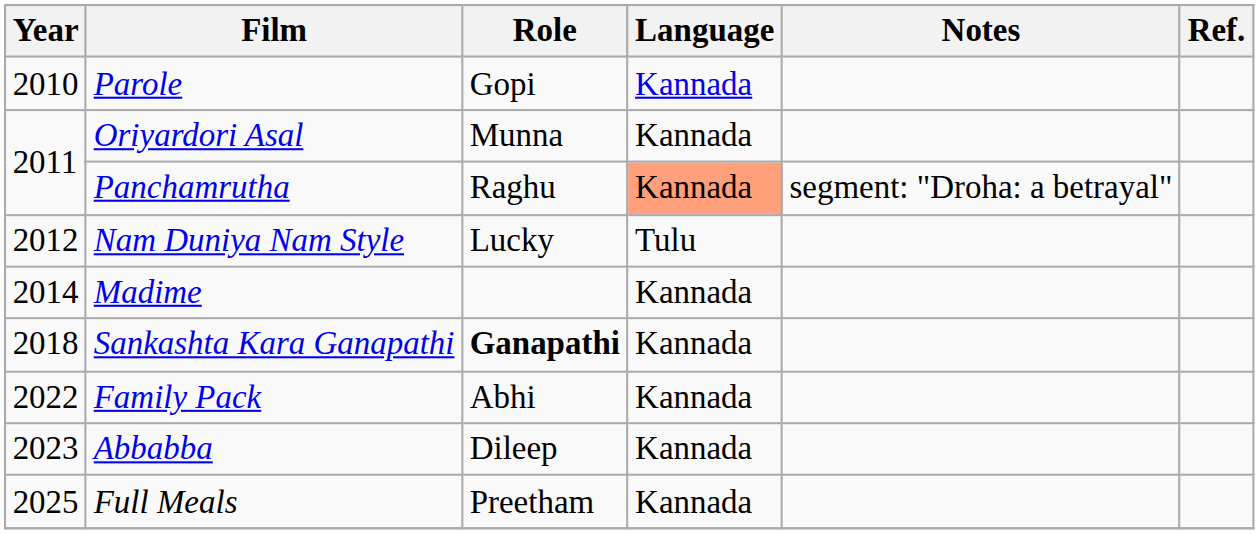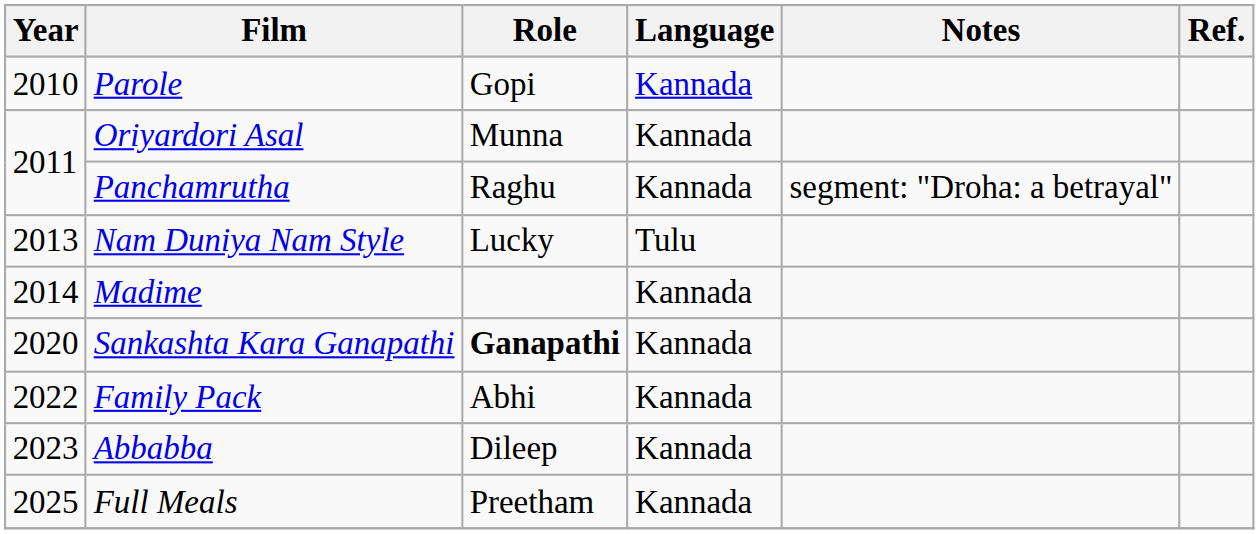Panchamrutha | Language: lightsalmon background -> no background
Nam Duniya Nam Style | Year: 2012 -> 2013
Sankashta Kara Ganapathi | Year: 2018 -> 2020
